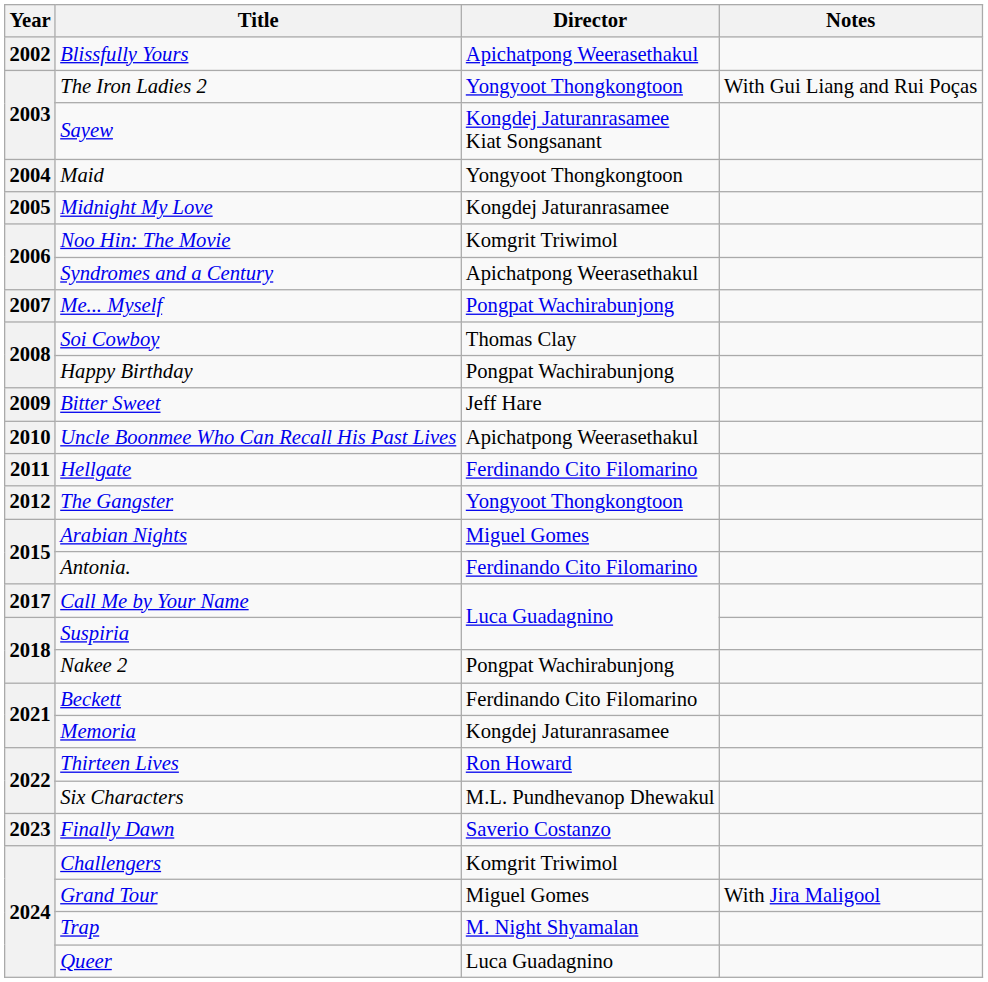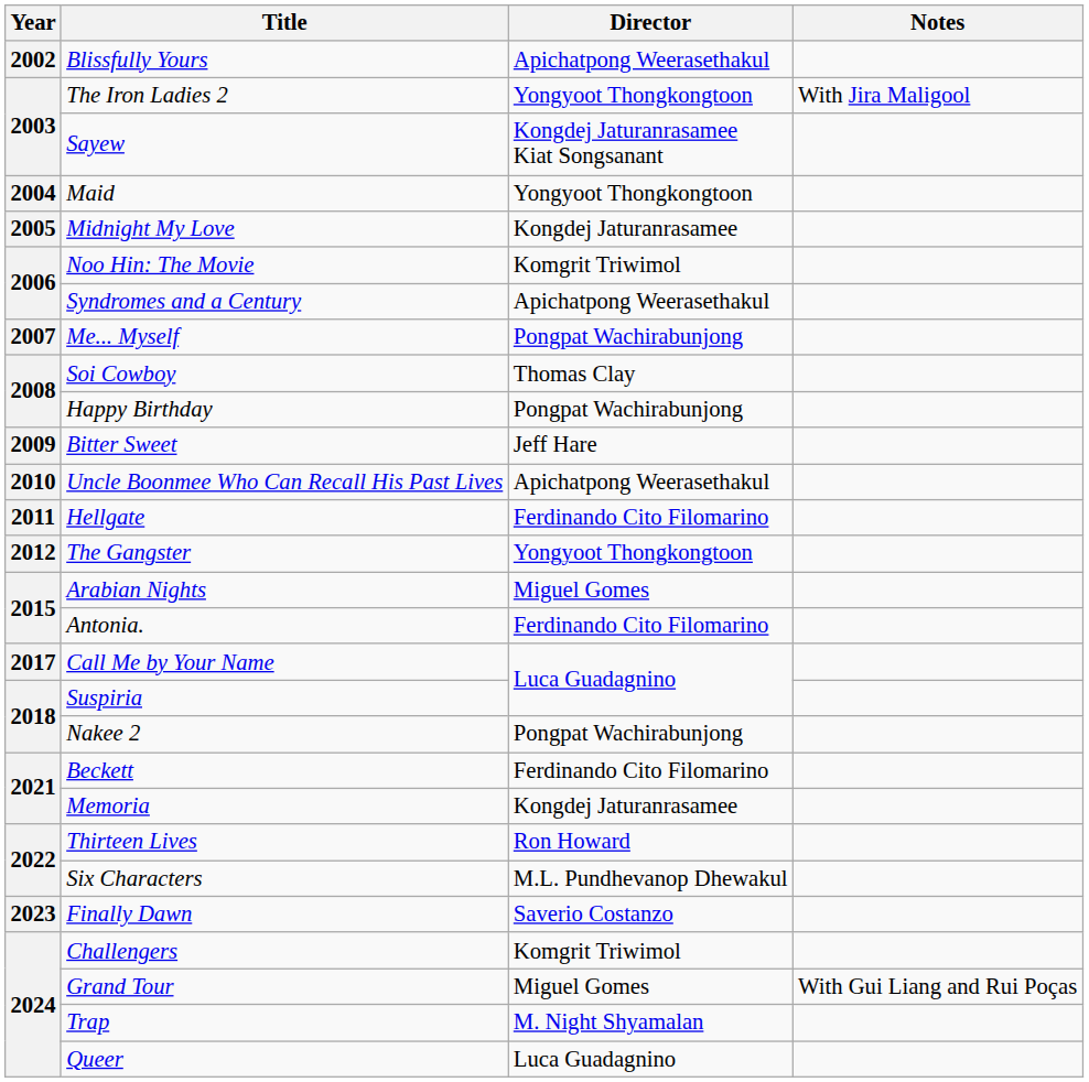The Iron Ladies 2 | Notes: With Gui Liang and Rui Poças -> With Jira Maligool
Grand Tour | Notes: With Jira Maligool -> With Gui Liang and Rui Poças
